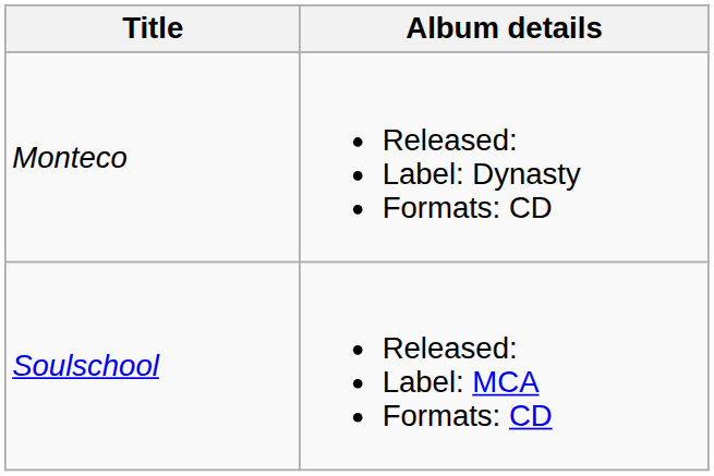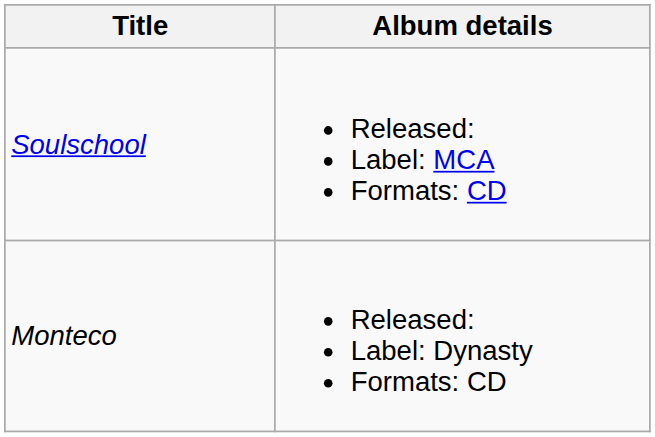rows swapped: Soulschool <-> Monteco
